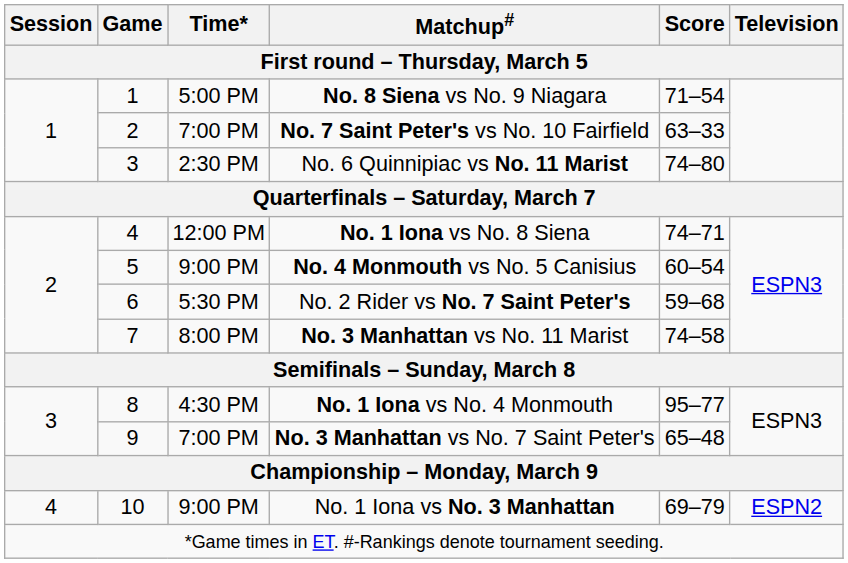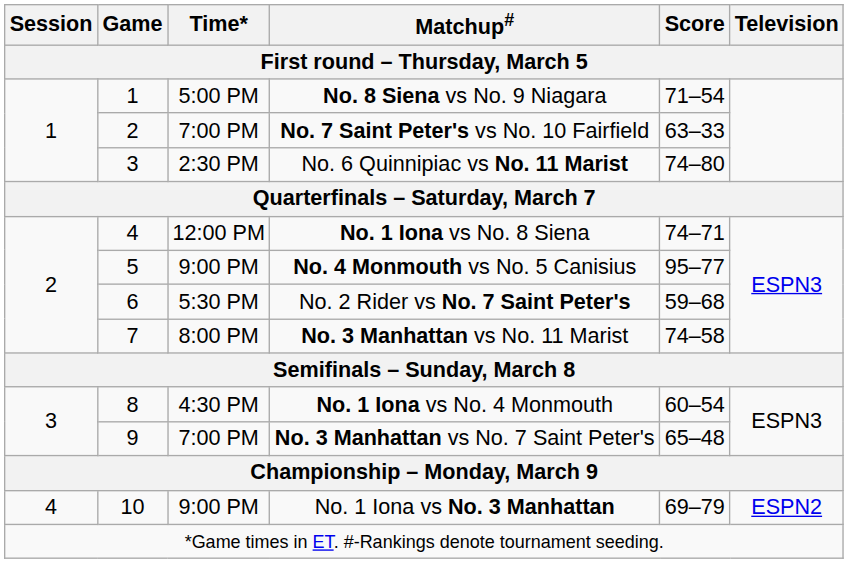No. 4 Monmouth vs No. 5 Canisius | Score: 60–54 -> 95–77
No. 1 Iona vs No. 4 Monmouth | Score: 95–77 -> 60–54
